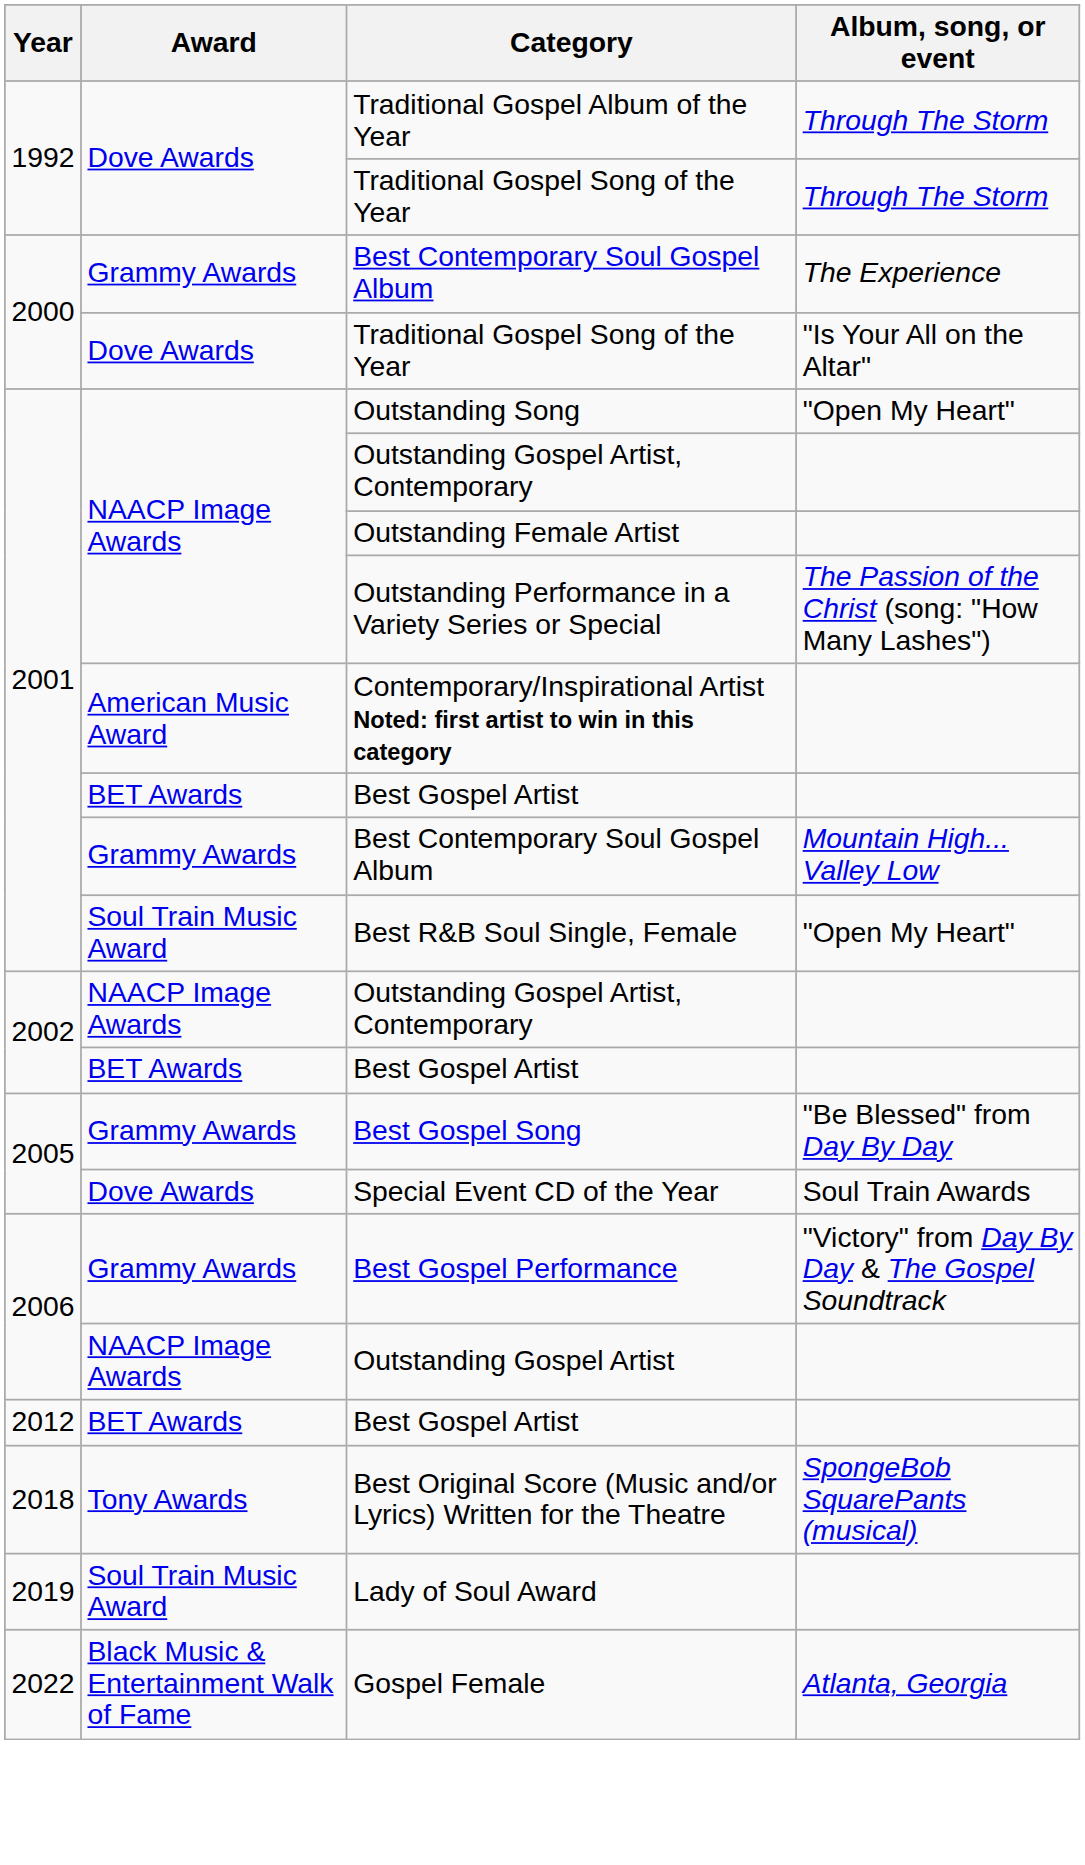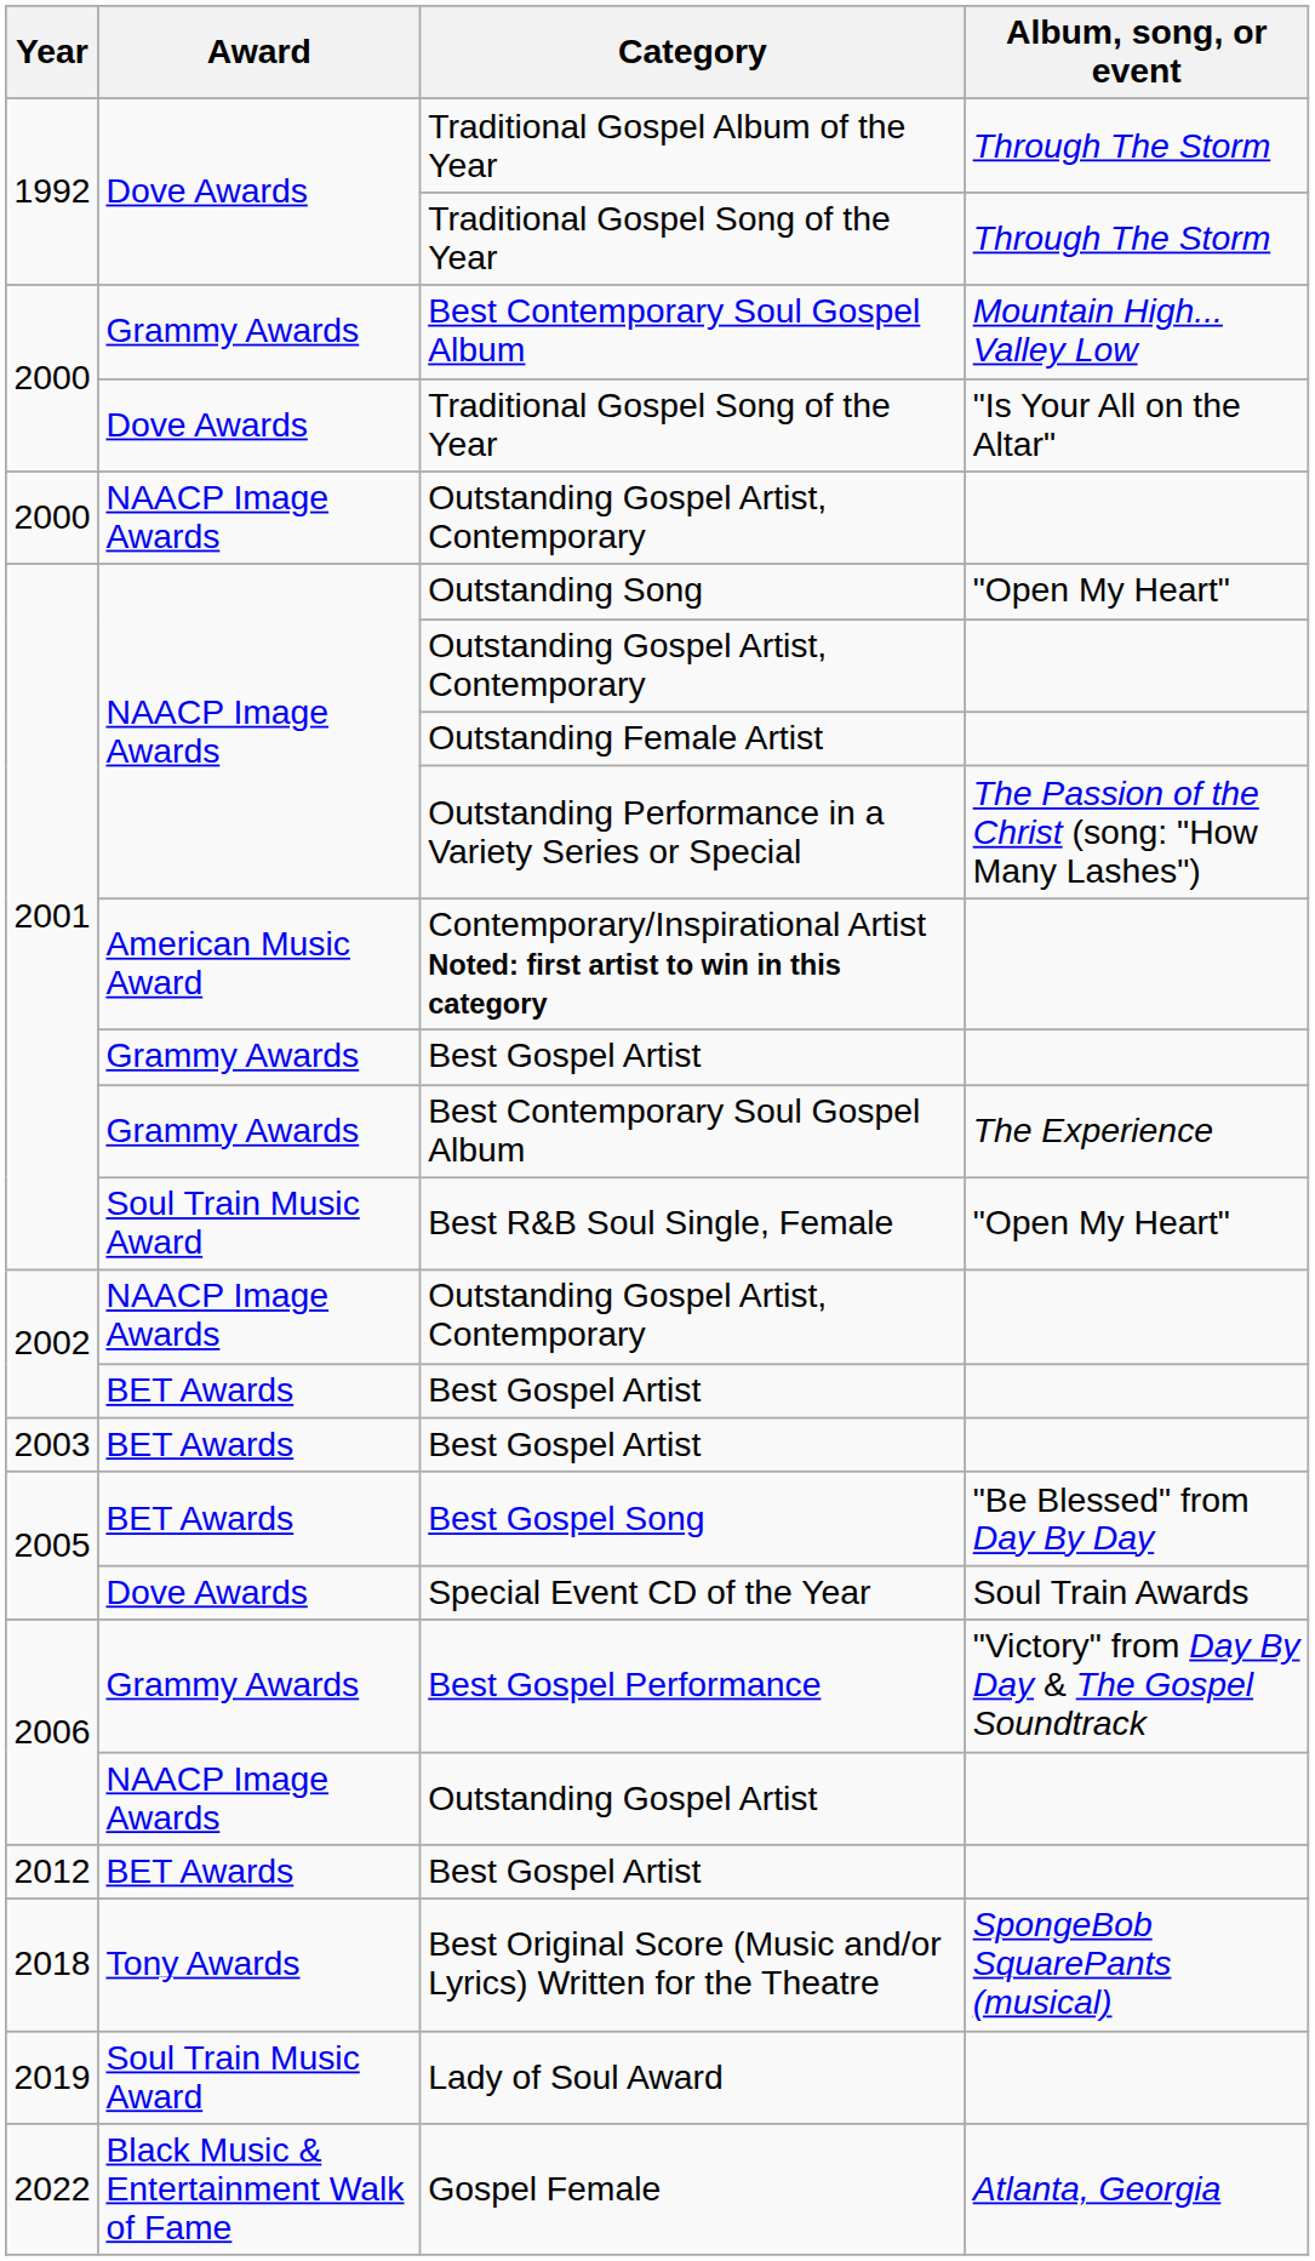2000 / Best Contemporary Soul Gospel Album | Album, song, or event: The Experience -> Mountain High... Valley Low
+ row: 2000 | NAACP Image Awards | Outstanding Gospel Artist, Contemporary
2001 / Best Gospel Artist | Award: BET Awards -> Grammy Awards
2001 / Best Contemporary Soul Gospel Album | Album, song, or event: Mountain High... Valley Low -> The Experience
+ row: 2003 | BET Awards | Best Gospel Artist
Best Gospel Song | Award: Grammy Awards -> BET Awards
